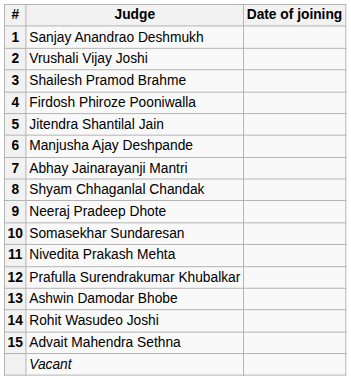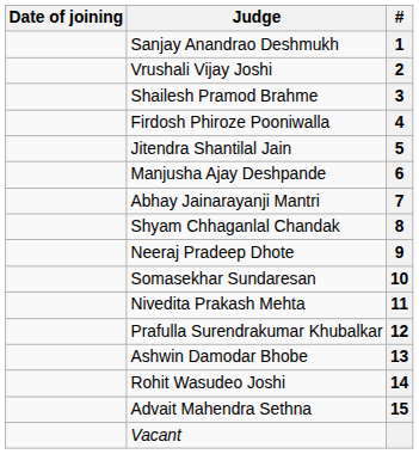columns swapped: # <-> Date of joining
